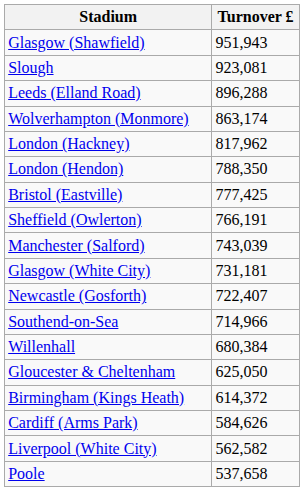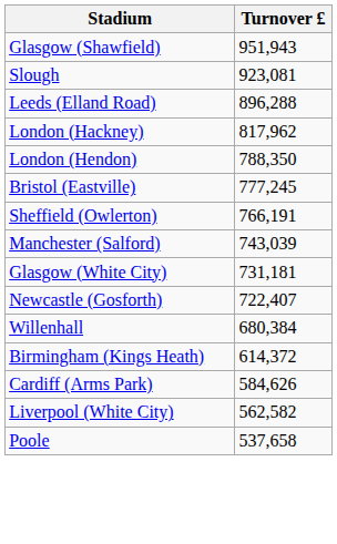- row: Wolverhampton (Monmore) | 863,174
Bristol (Eastville) | Turnover £: 777,425 -> 777,245
- row: Southend-on-Sea | 714,966
- row: Gloucester & Cheltenham | 625,050
